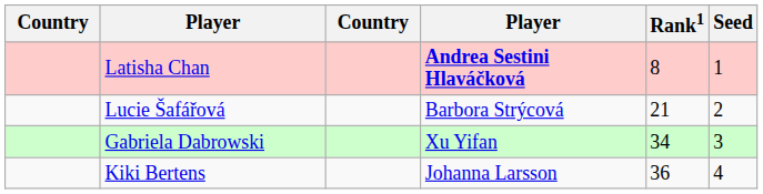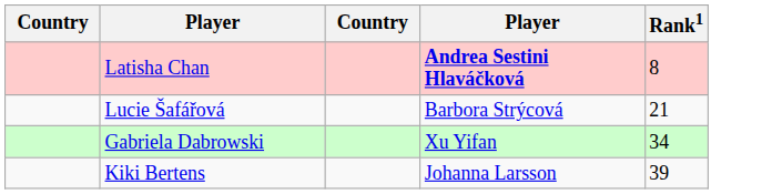- column: Seed | 1 | 2 | 3 | 4
Kiki Bertens | Rank1: 36 -> 39
